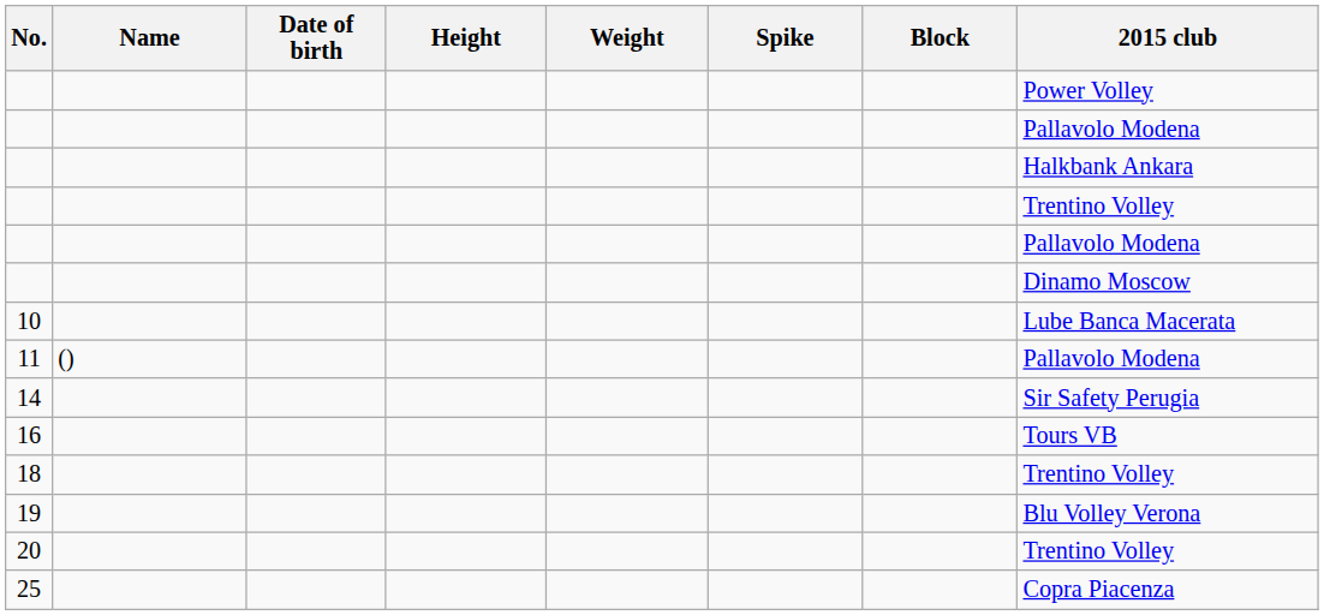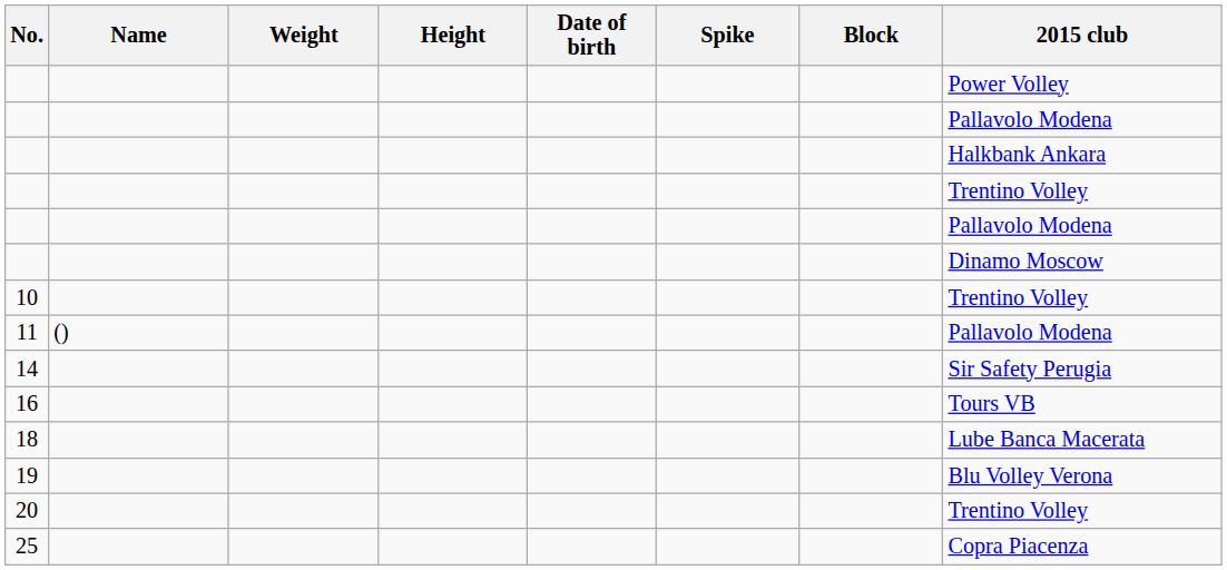columns swapped: Date of birth <-> Weight
10 | 2015 club: Lube Banca Macerata -> Trentino Volley
18 | 2015 club: Trentino Volley -> Lube Banca Macerata
